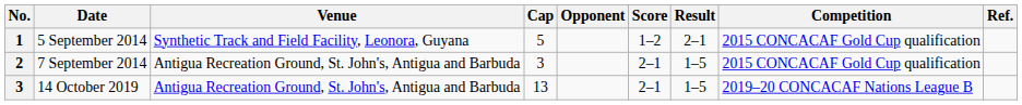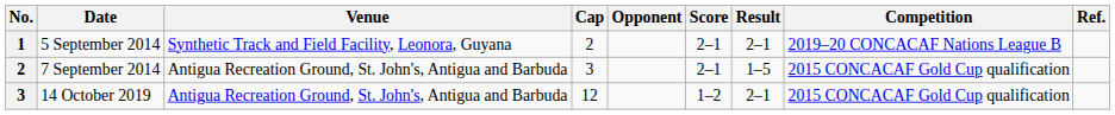5 September 2014 | Cap: 5 -> 2
5 September 2014 | Score: 1–2 -> 2–1
5 September 2014 | Competition: 2015 CONCACAF Gold Cup qualification -> 2019–20 CONCACAF Nations League B
14 October 2019 | Cap: 13 -> 12
14 October 2019 | Score: 2–1 -> 1–2
14 October 2019 | Result: 1–5 -> 2–1
14 October 2019 | Competition: 2019–20 CONCACAF Nations League B -> 2015 CONCACAF Gold Cup qualification
